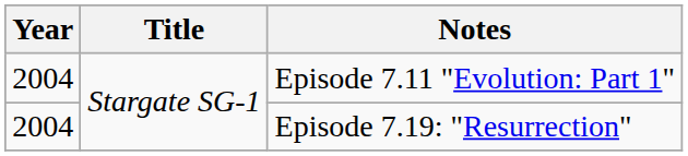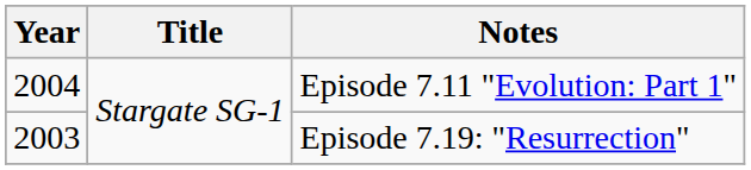Episode 7.19: "Resurrection" | Year: 2004 -> 2003
